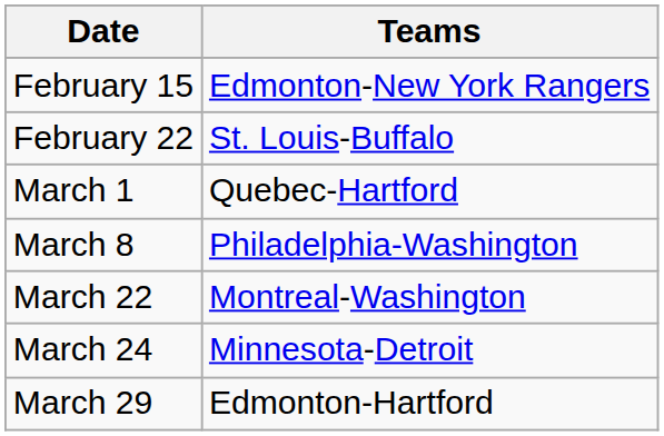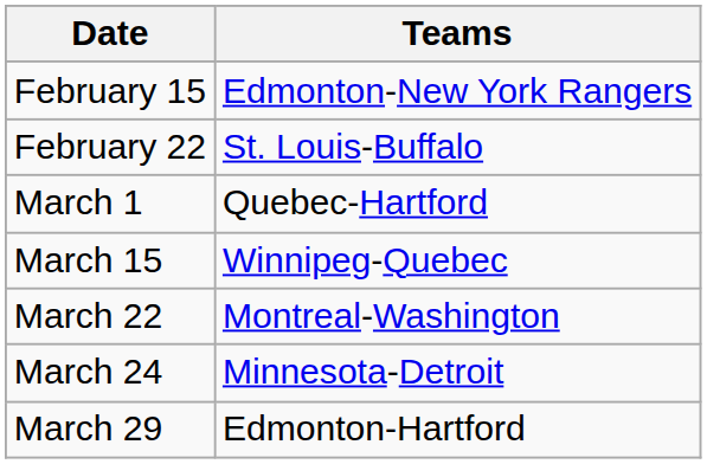- row: March 8 | Philadelphia-Washington
+ row: March 15 | Winnipeg-Quebec
